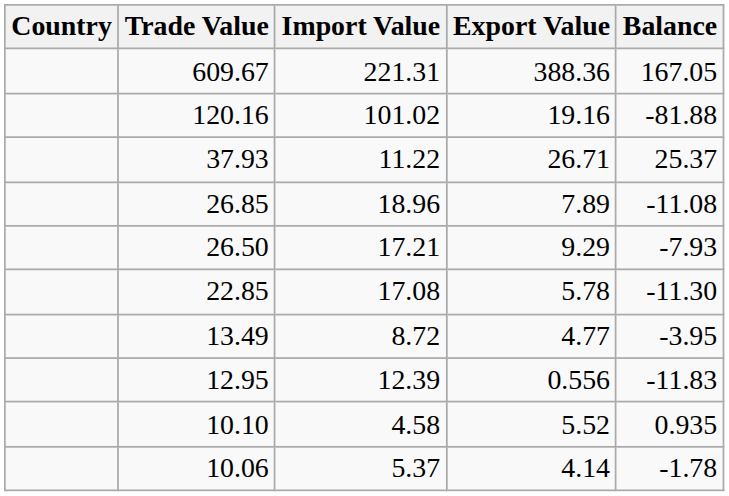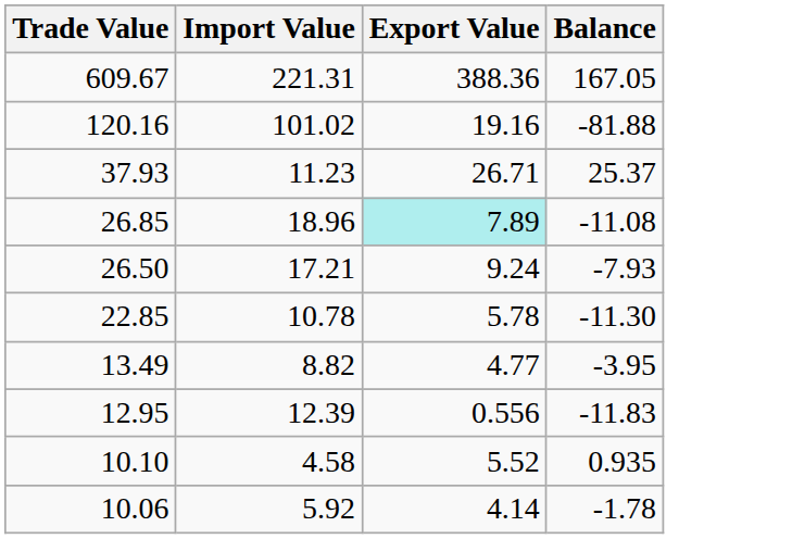- column: Country
37.93 | Import Value: 11.22 -> 11.23
26.85 | Export Value: no background -> paleturquoise background
26.50 | Export Value: 9.29 -> 9.24
22.85 | Import Value: 17.08 -> 10.78
13.49 | Import Value: 8.72 -> 8.82
10.06 | Import Value: 5.37 -> 5.92
